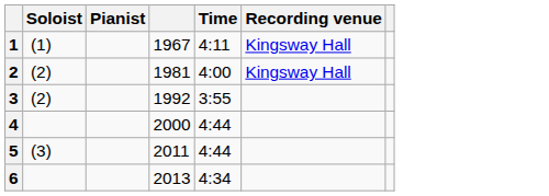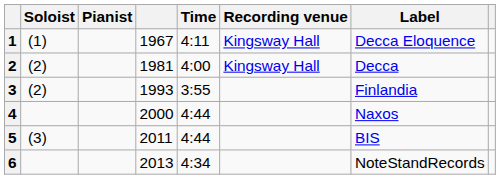+ column: Label | Decca Eloquence | Decca | Finlandia | Naxos | BIS | NoteStandRecords
3 | column 4: 1992 -> 1993
